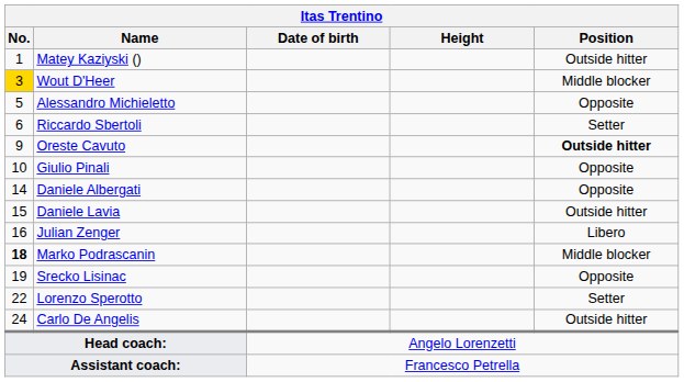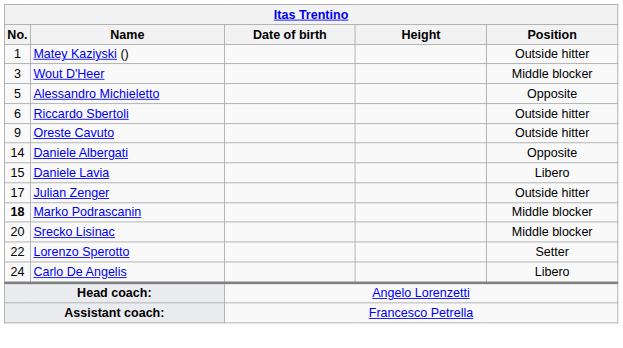Wout D'Heer | No.: gold background -> no background
Riccardo Sbertoli | Position: Setter -> Outside hitter
Oreste Cavuto | Position: bold -> normal
- row: 10 | Giulio Pinali | Opposite
Daniele Lavia | Position: Outside hitter -> Libero
Julian Zenger | No.: 16 -> 17
Julian Zenger | Position: Libero -> Outside hitter
Srecko Lisinac | No.: 19 -> 20
Srecko Lisinac | Position: Opposite -> Middle blocker
Carlo De Angelis | Position: Outside hitter -> Libero
